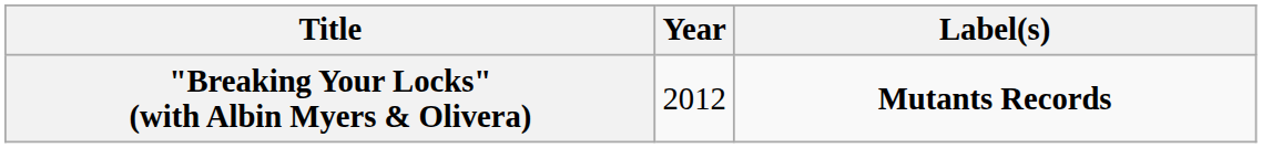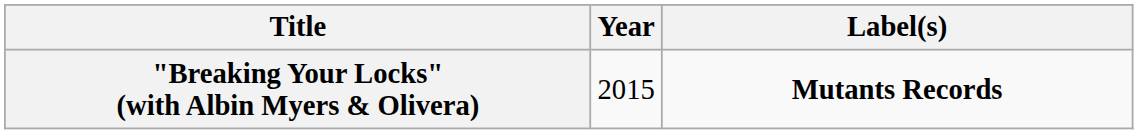"Breaking Your Locks" (with Albin Myers & Olivera) | Year: 2012 -> 2015
